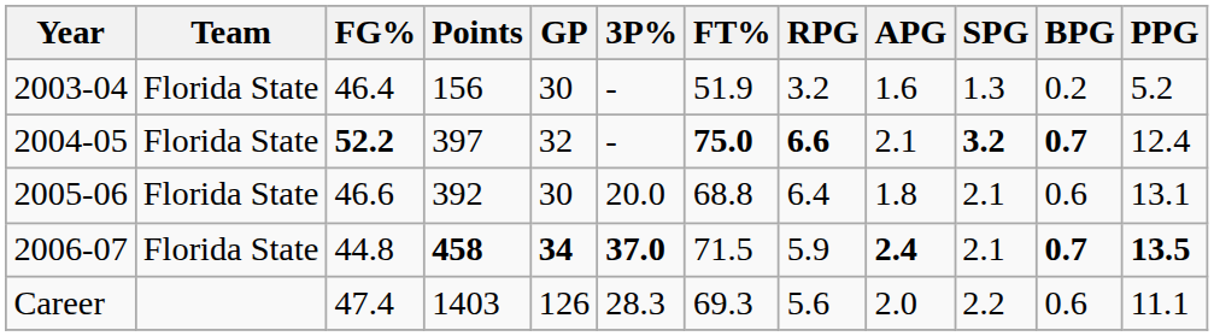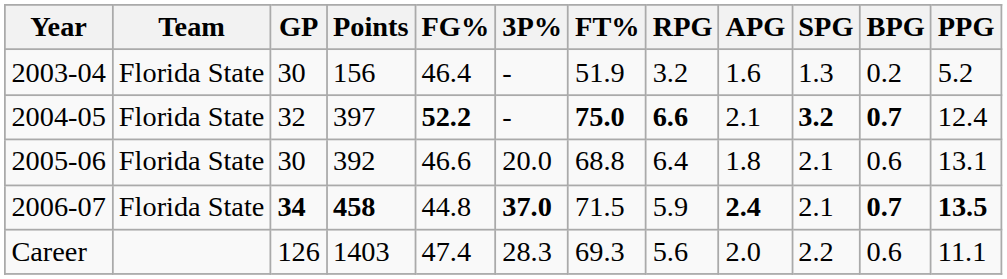columns swapped: GP <-> FG%
